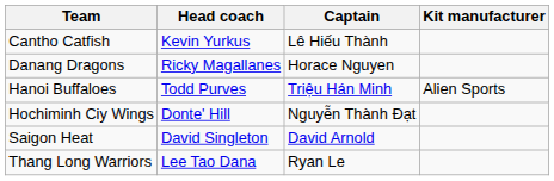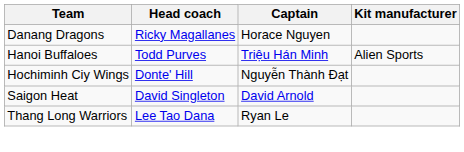- row: Cantho Catfish | Kevin Yurkus | Lê Hiếu Thành
